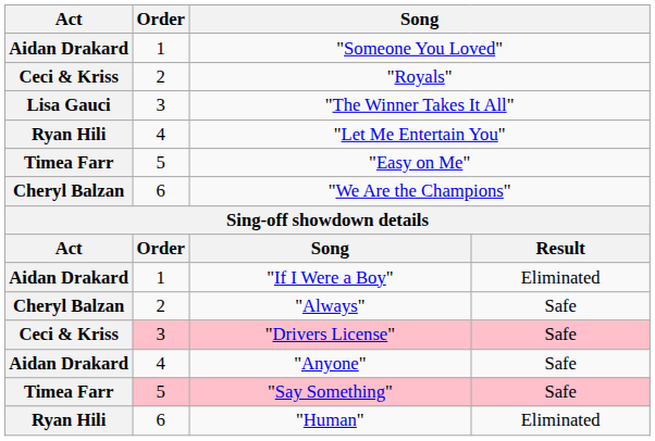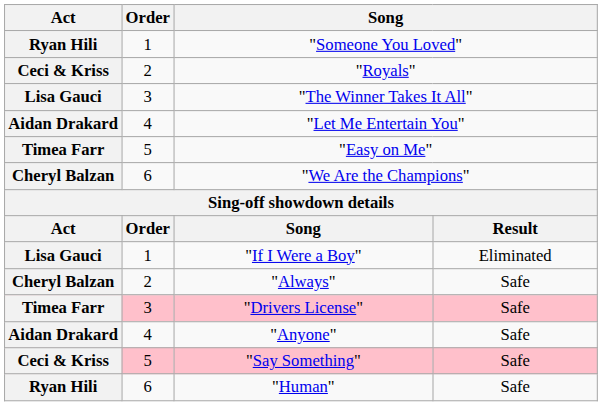"Someone You Loved" | Act: Aidan Drakard -> Ryan Hili
"Let Me Entertain You" | Act: Ryan Hili -> Aidan Drakard
"If I Were a Boy" | Act: Aidan Drakard -> Lisa Gauci
"Drivers License" | Act: Ceci & Kriss -> Timea Farr
"Say Something" | Act: Timea Farr -> Ceci & Kriss
"Human" | column 4: Eliminated -> Safe
